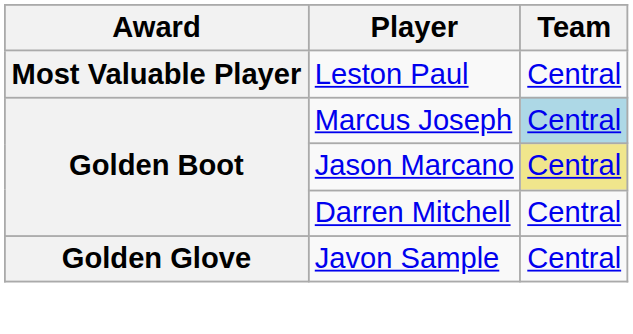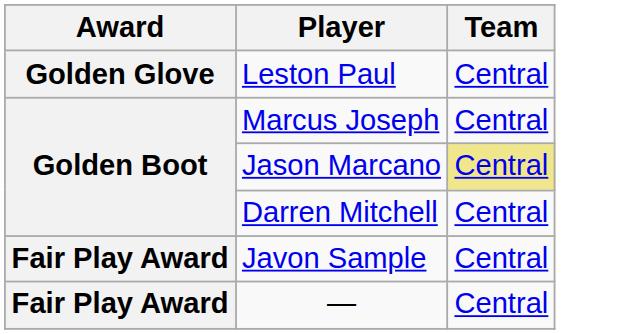Leston Paul | Award: Most Valuable Player -> Golden Glove
Marcus Joseph | Team: lightblue background -> no background
Javon Sample | Award: Golden Glove -> Fair Play Award
+ row: Fair Play Award | — | Central
